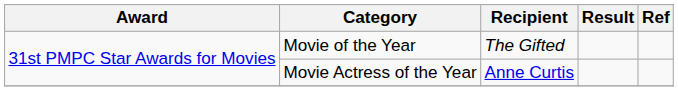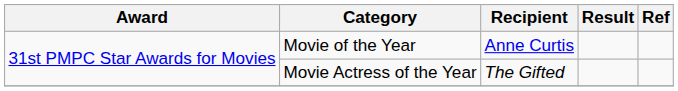Movie of the Year | Recipient: The Gifted -> Anne Curtis
Movie Actress of the Year | Recipient: Anne Curtis -> The Gifted
